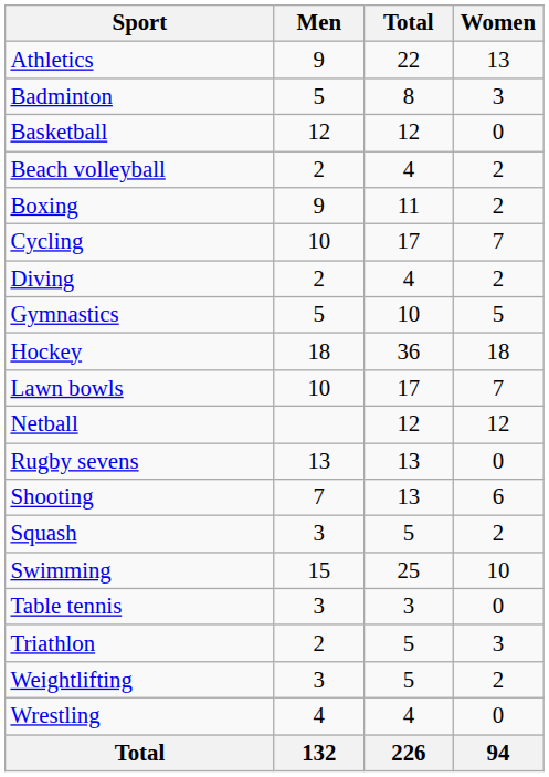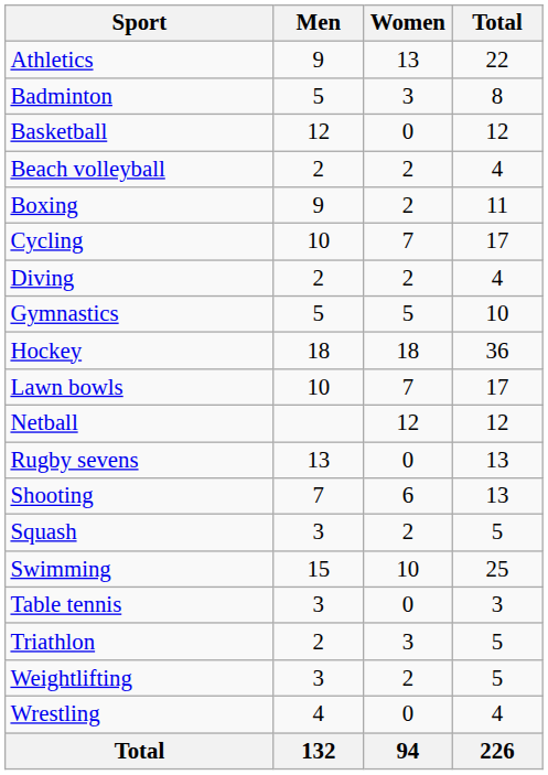columns swapped: Women <-> Total
